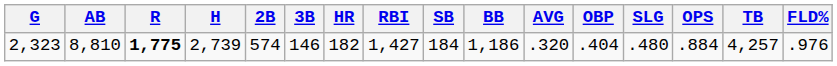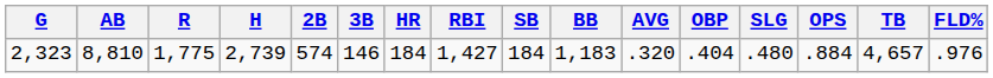2,323 | R: bold -> normal
2,323 | HR: 182 -> 184
2,323 | BB: 1,186 -> 1,183
2,323 | TB: 4,257 -> 4,657
